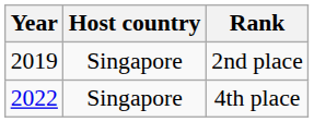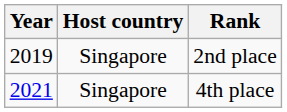4th place | Year: 2022 -> 2021
